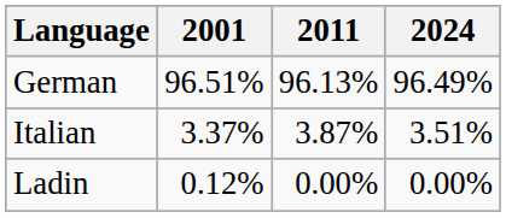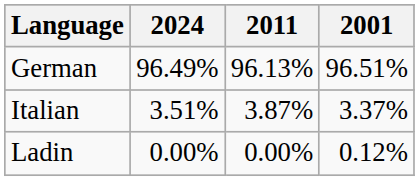columns swapped: 2001 <-> 2024
